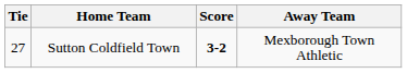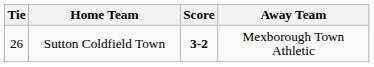Sutton Coldfield Town | Tie: 27 -> 26
